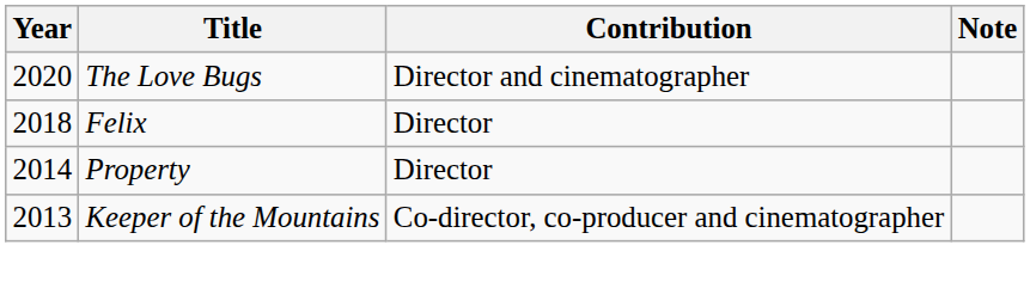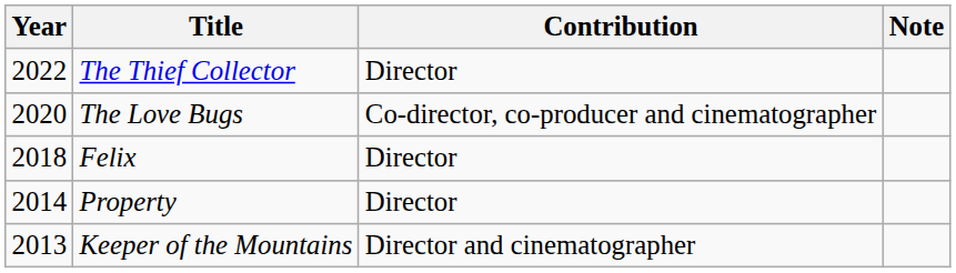+ row: 2022 | The Thief Collector | Director
The Love Bugs | Contribution: Director and cinematographer -> Co-director, co-producer and cinematographer
Keeper of the Mountains | Contribution: Co-director, co-producer and cinematographer -> Director and cinematographer
